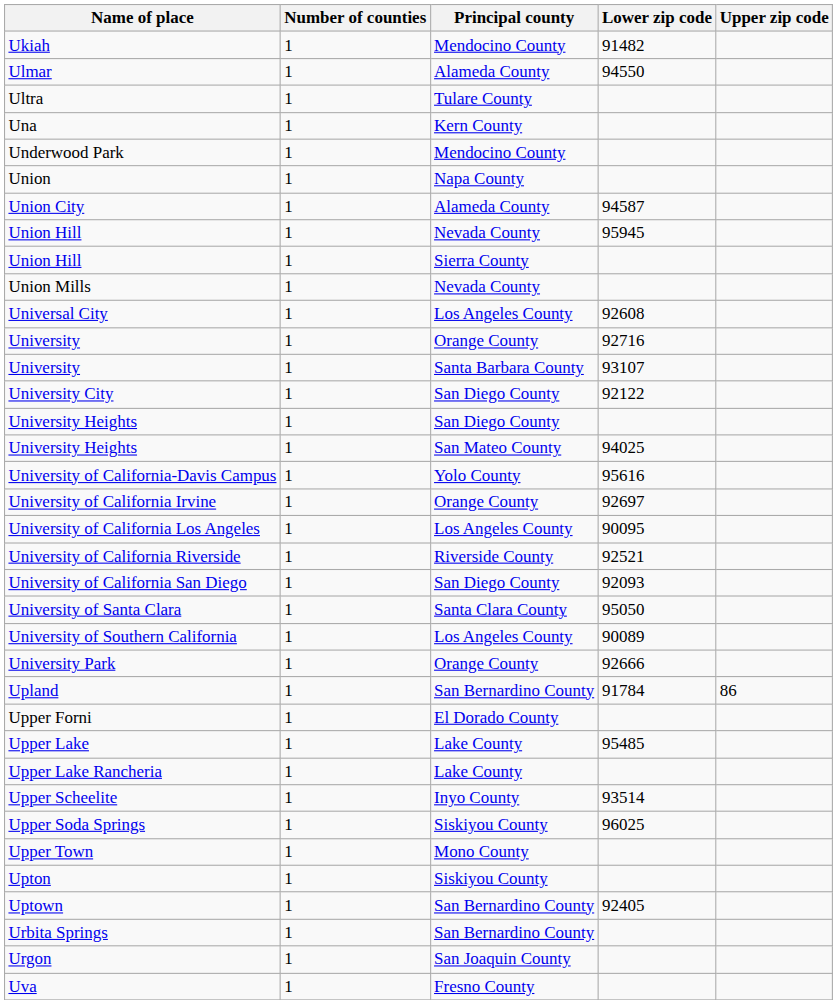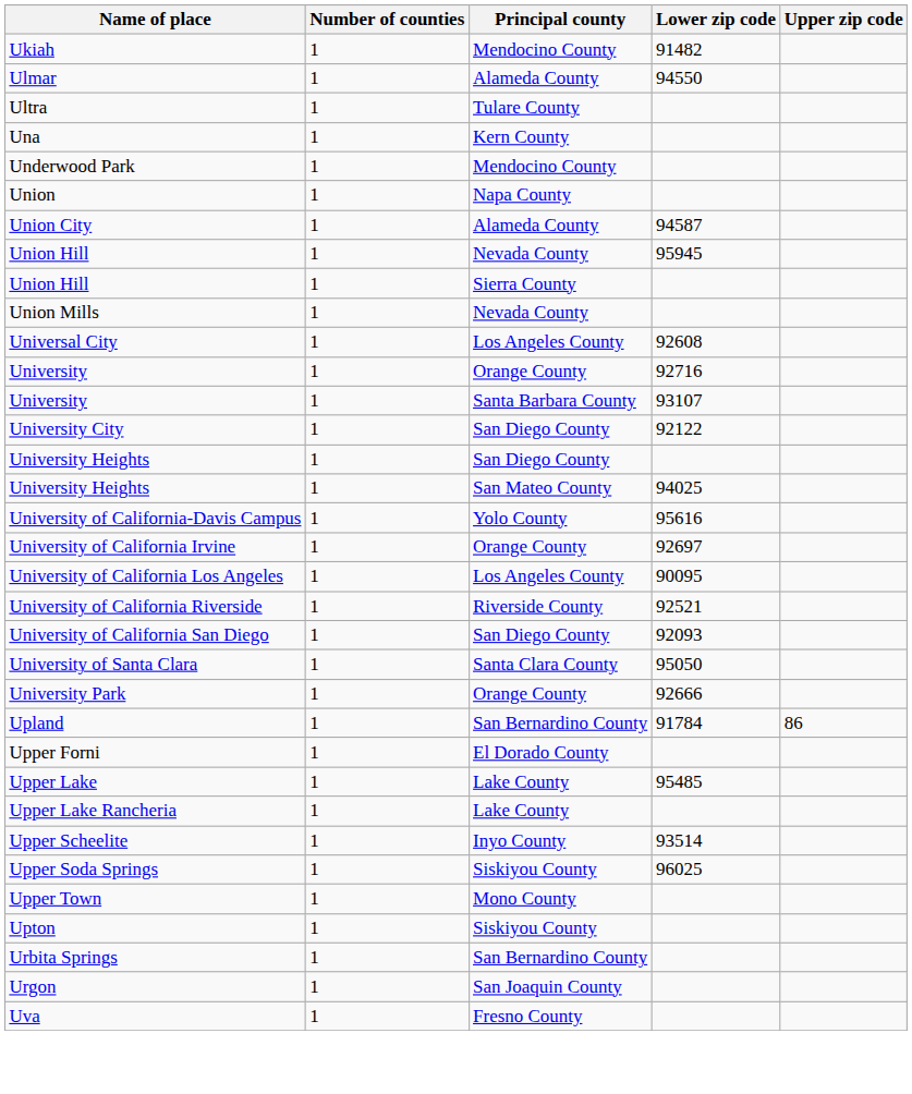- row: University of Southern California | 1 | Los Angeles County | 90089
- row: Uptown | 1 | San Bernardino County | 92405
